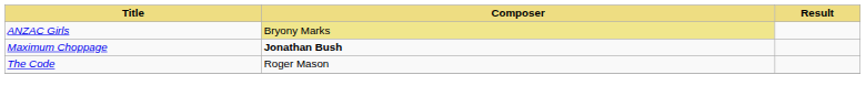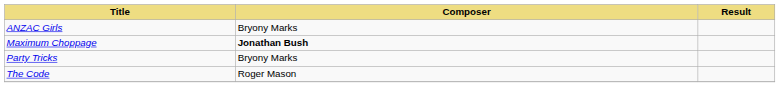ANZAC Girls | Composer: khaki background -> no background
+ row: Party Tricks | Bryony Marks
